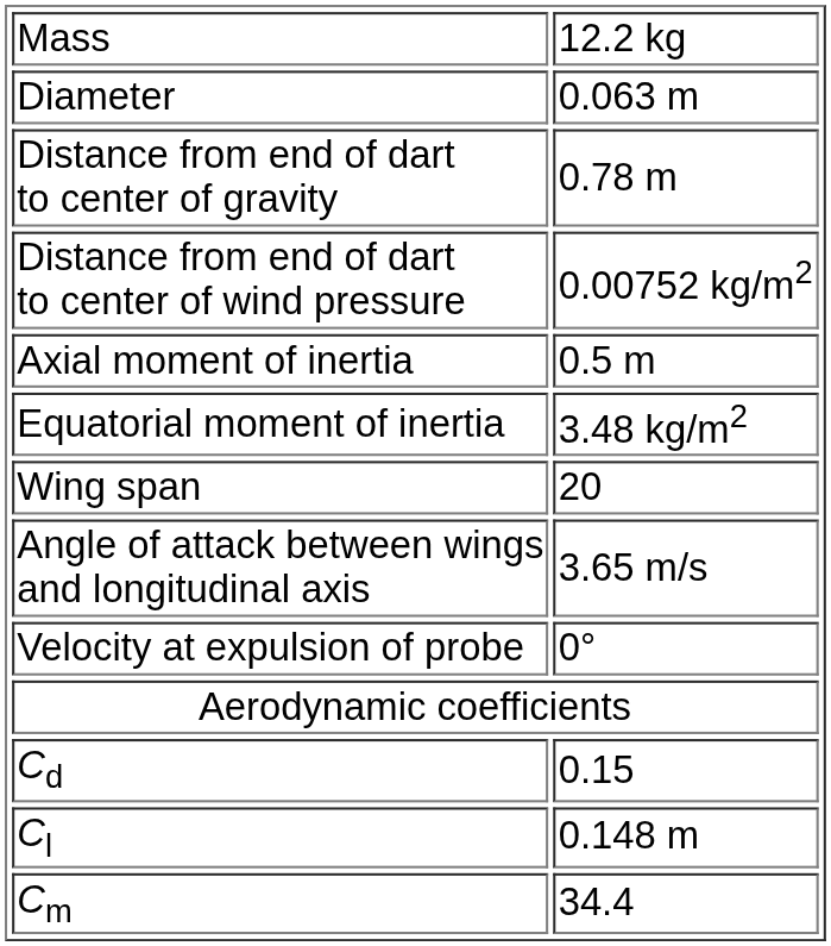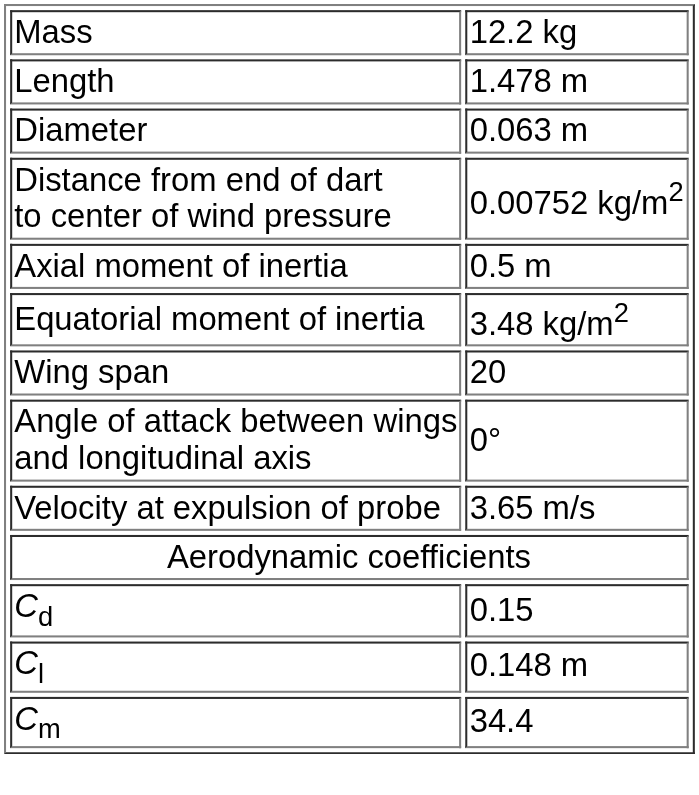+ row: Length | 1.478 m
- row: Distance from end of dart to center of gravity | 0.78 m
Angle of attack between wings and longitudinal axis | column 2: 3.65 m/s -> 0°
Velocity at expulsion of probe | column 2: 0° -> 3.65 m/s
